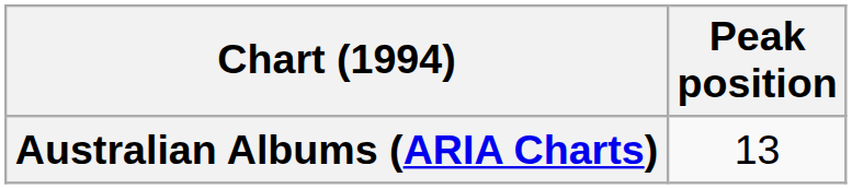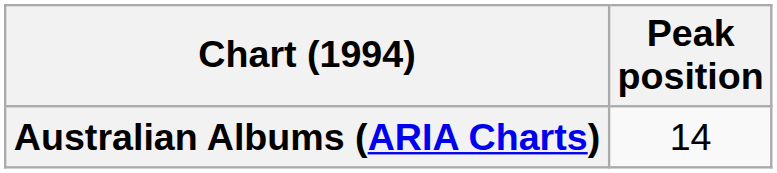Australian Albums (ARIA Charts) | Peak position: 13 -> 14
